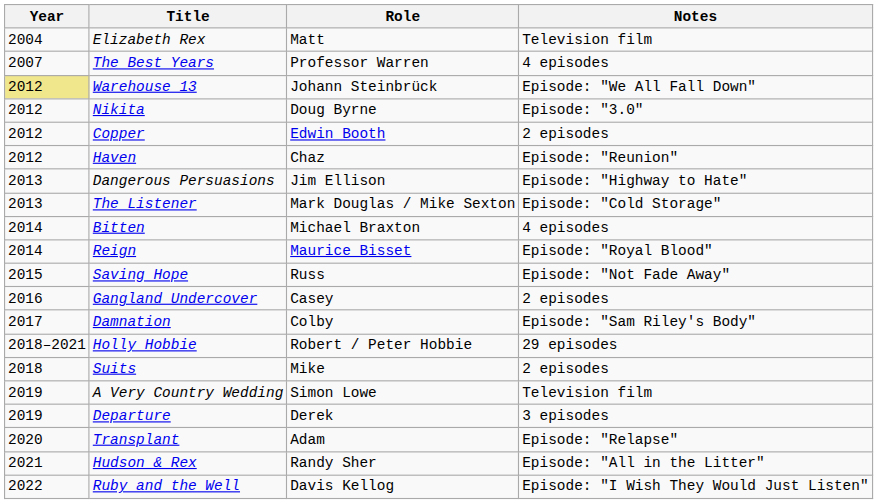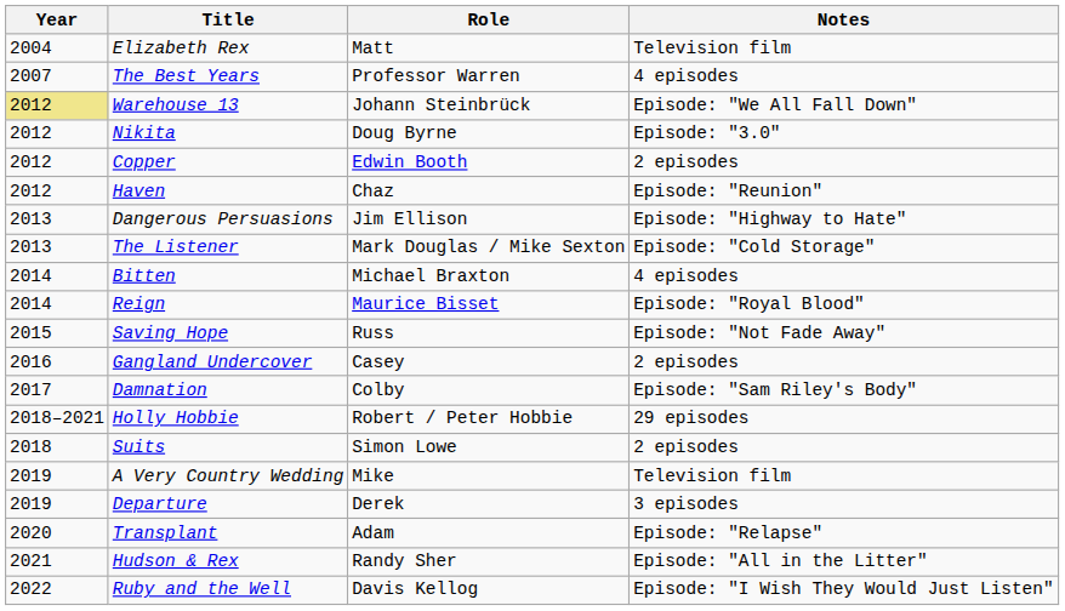Suits | Role: Mike -> Simon Lowe
A Very Country Wedding | Role: Simon Lowe -> Mike
